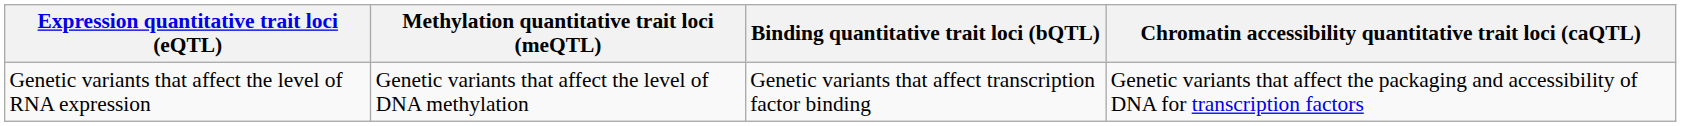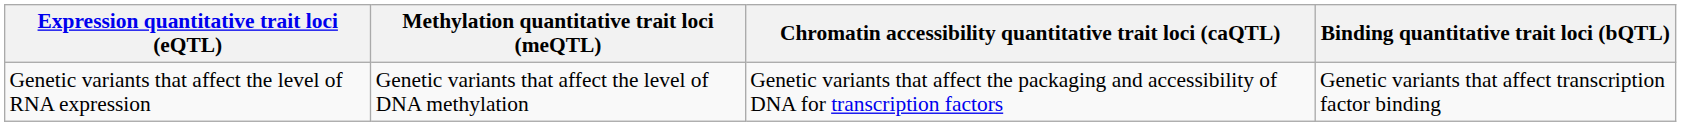columns swapped: Chromatin accessibility quantitative trait loci (caQTL) <-> Binding quantitative trait loci (bQTL)
